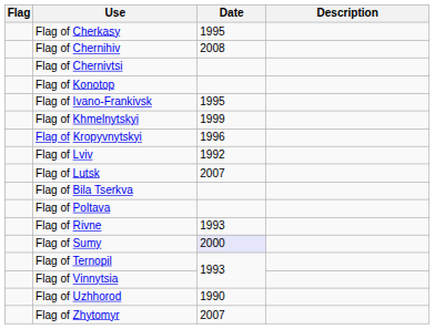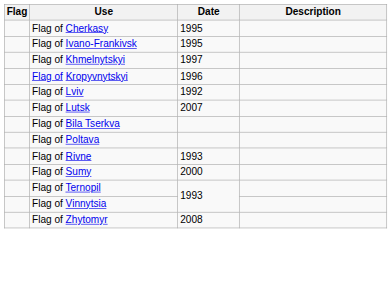- row: Flag of Chernihiv | 2008
- row: Flag of Chernivtsi
- row: Flag of Konotop
Flag of Khmelnytskyi | Date: 1999 -> 1997
Flag of Sumy | Date: lavender background -> no background
- row: Flag of Uzhhorod | 1990
Flag of Zhytomyr | Date: 2007 -> 2008
